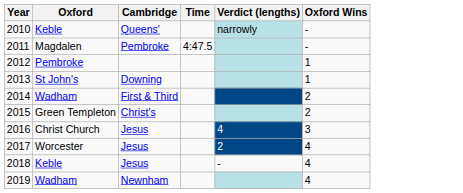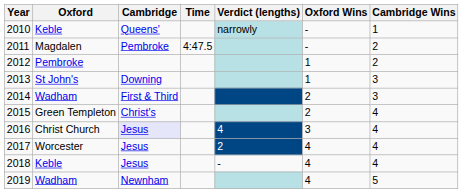+ column: Cambridge Wins | 1 | 2 | 2 | 3 | 3 | 4 | 4 | 4 | 4 | 5
2016 | Cambridge: no background -> lavender background
